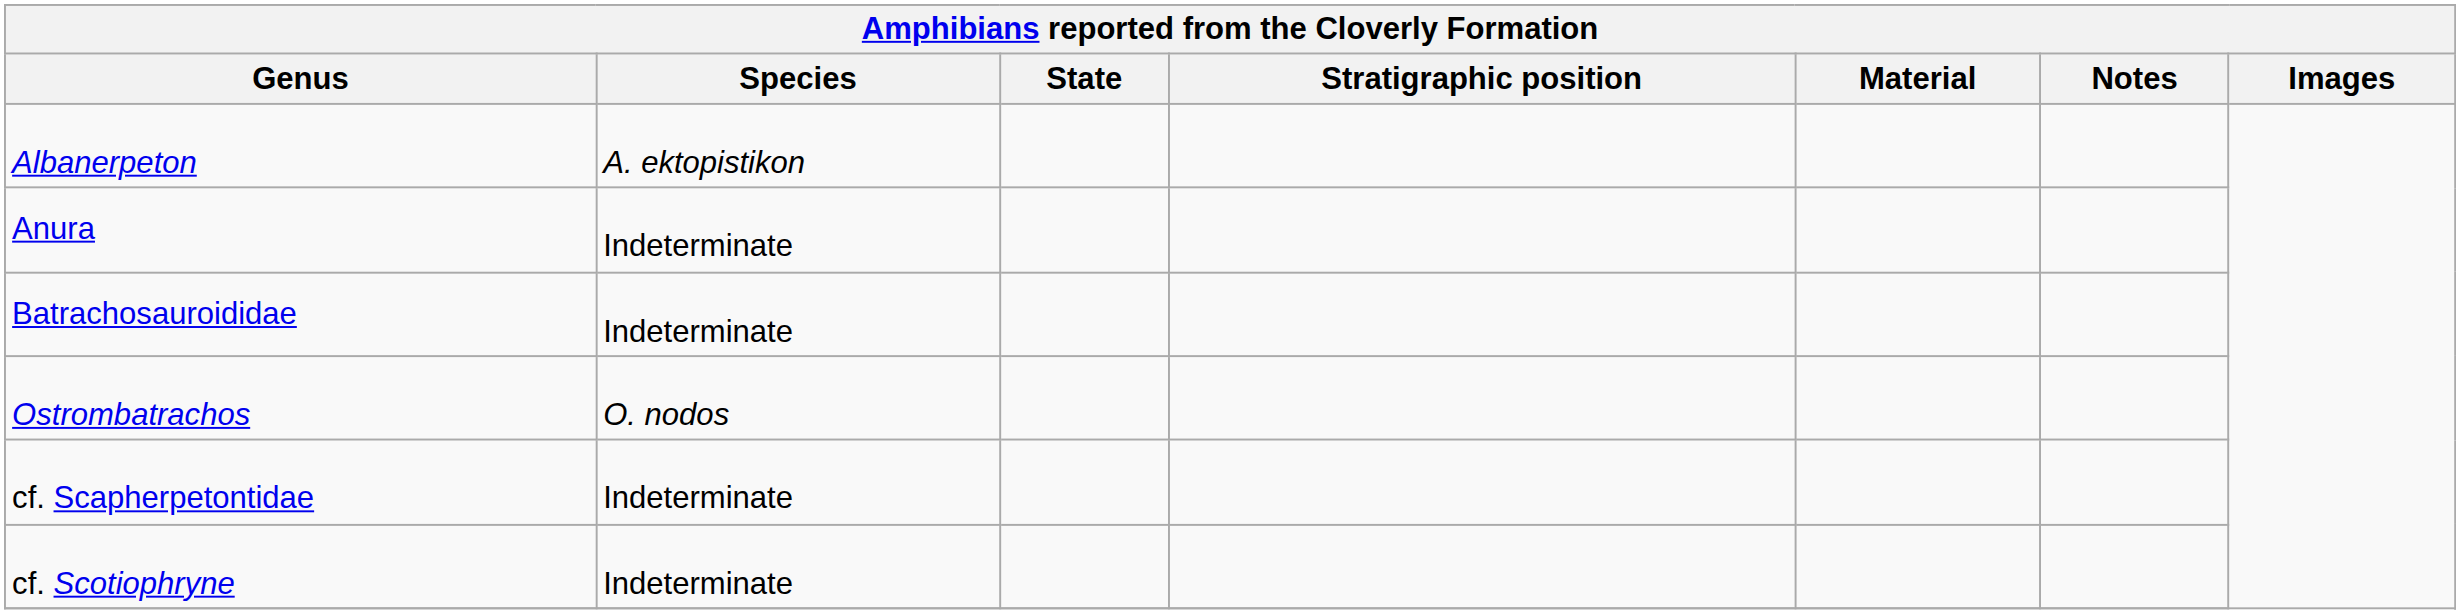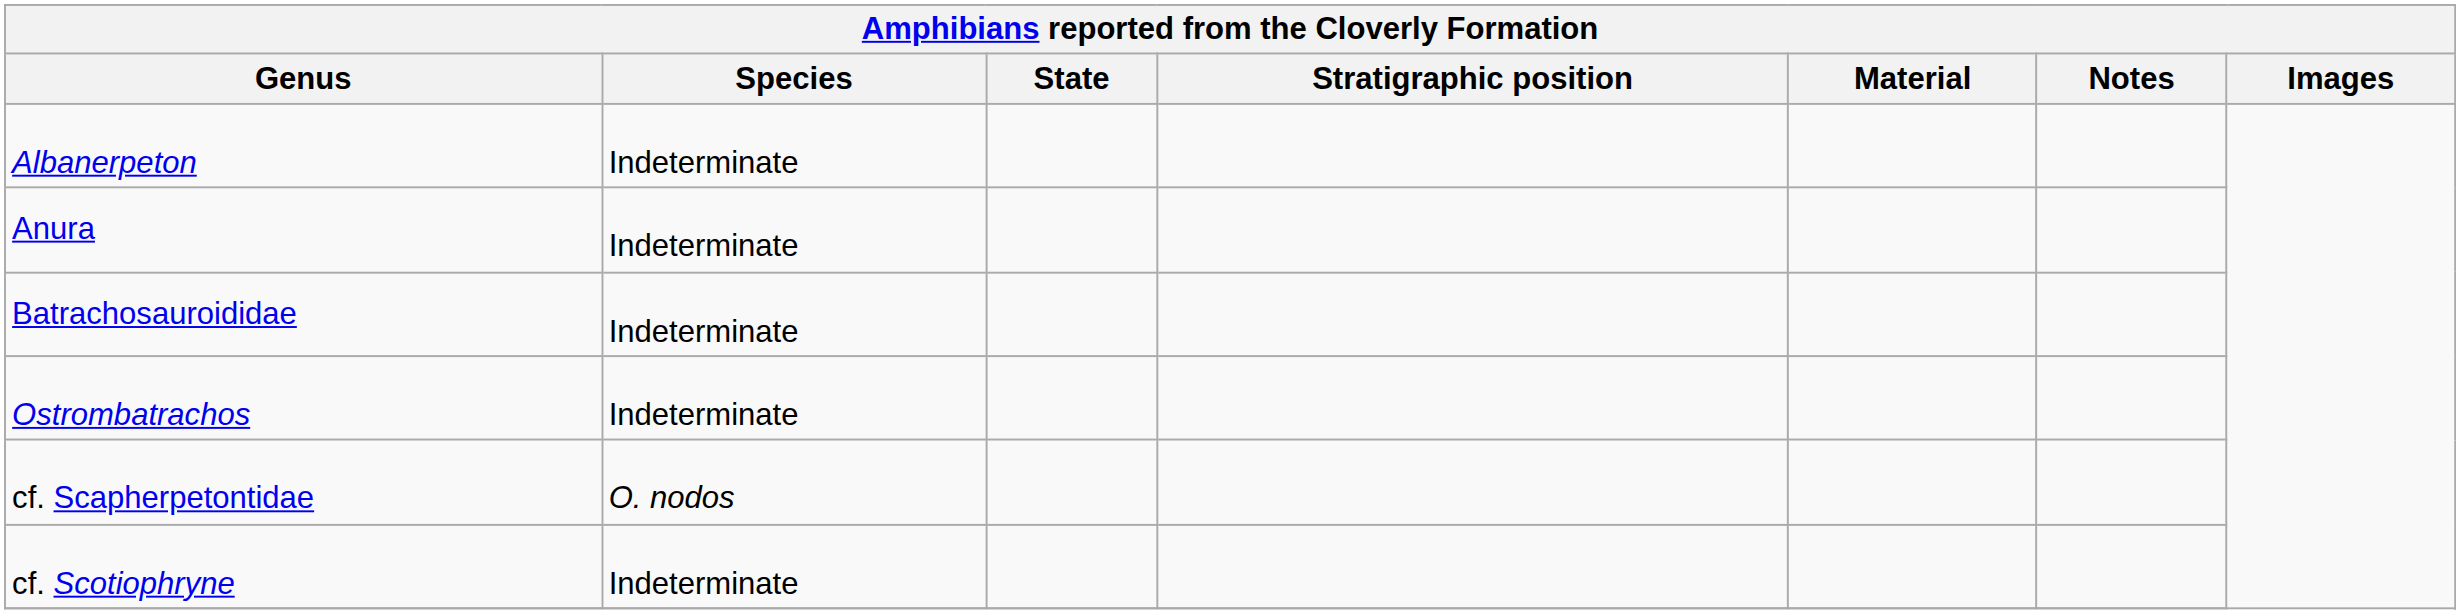Albanerpeton | Species: A. ektopistikon -> Indeterminate
Ostrombatrachos | Species: O. nodos -> Indeterminate
cf. Scapherpetontidae | Species: Indeterminate -> O. nodos
